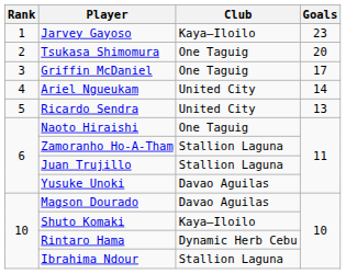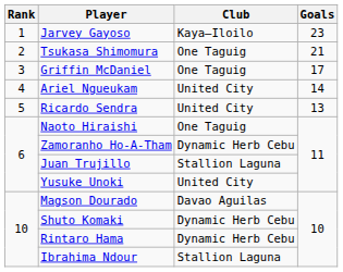Tsukasa Shimomura | Goals: 20 -> 21
Zamoranho Ho-A-Tham | Club: Stallion Laguna -> Dynamic Herb Cebu
Yusuke Unoki | Club: Davao Aguilas -> United City
Shuto Komaki | Club: Kaya–Iloilo -> Dynamic Herb Cebu
